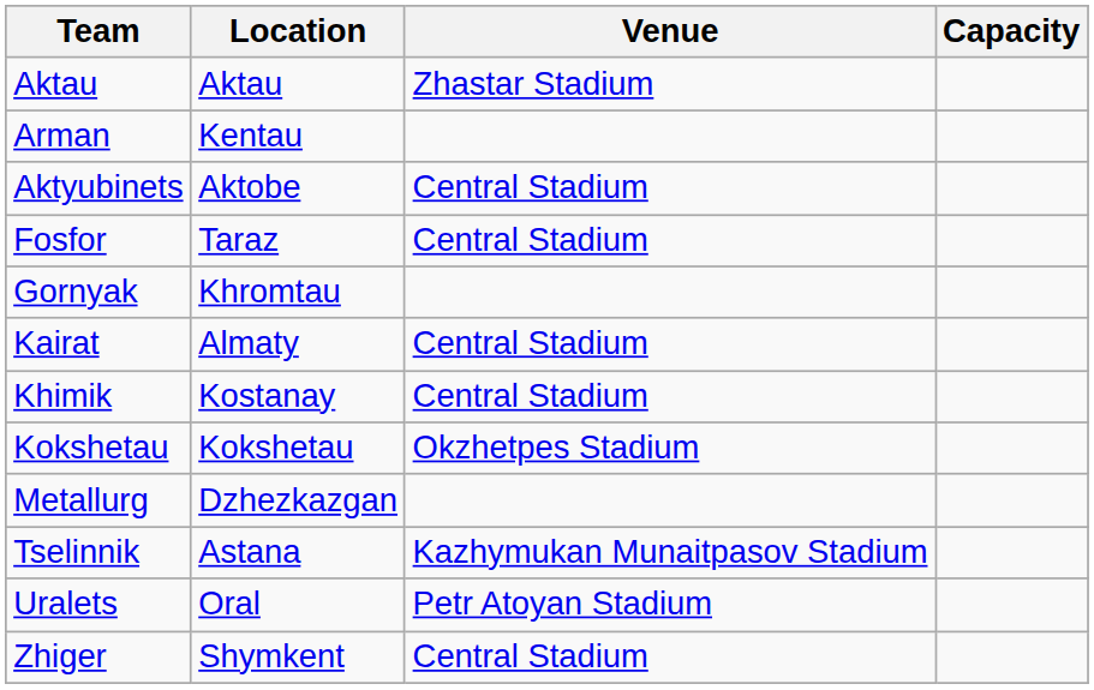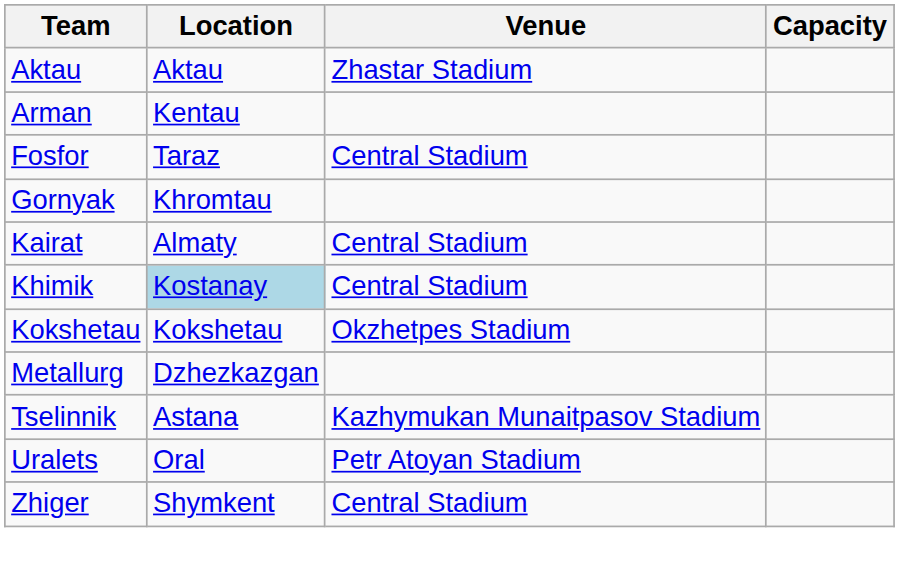- row: Aktyubinets | Aktobe | Central Stadium
Khimik | Location: no background -> lightblue background
